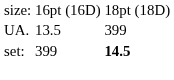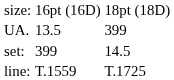set: | column 3: bold -> normal
+ row: line: | T.1559 | T.1725
